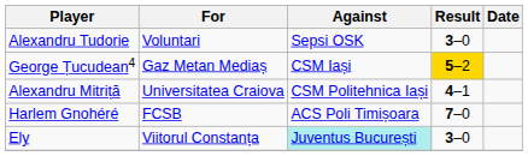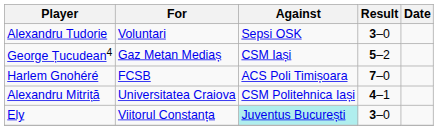George Țucudean4 | Result: gold background -> no background
rows swapped: Harlem Gnohéré <-> Alexandru Mitriță
